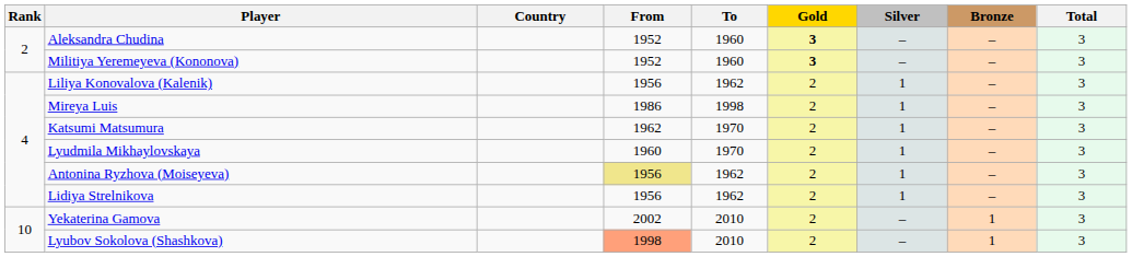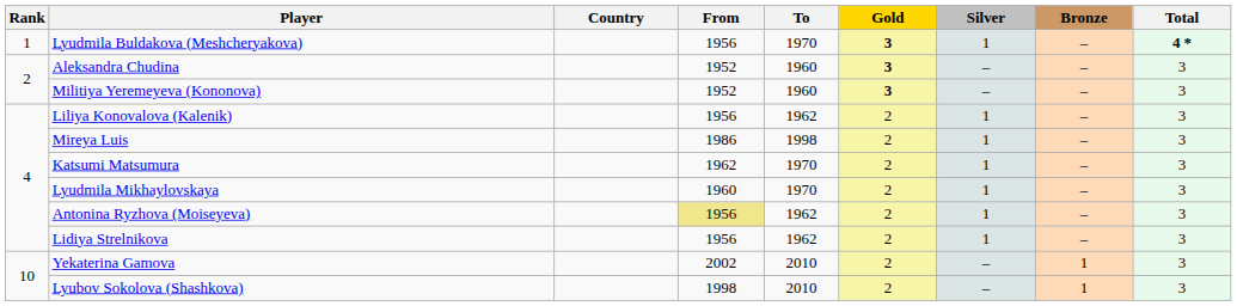+ row: 1 | Lyudmila Buldakova (Meshcheryakova) | 1956 | 1970 | 3 | 1 | – | 4 *
Lyubov Sokolova (Shashkova) | From: lightsalmon background -> no background
